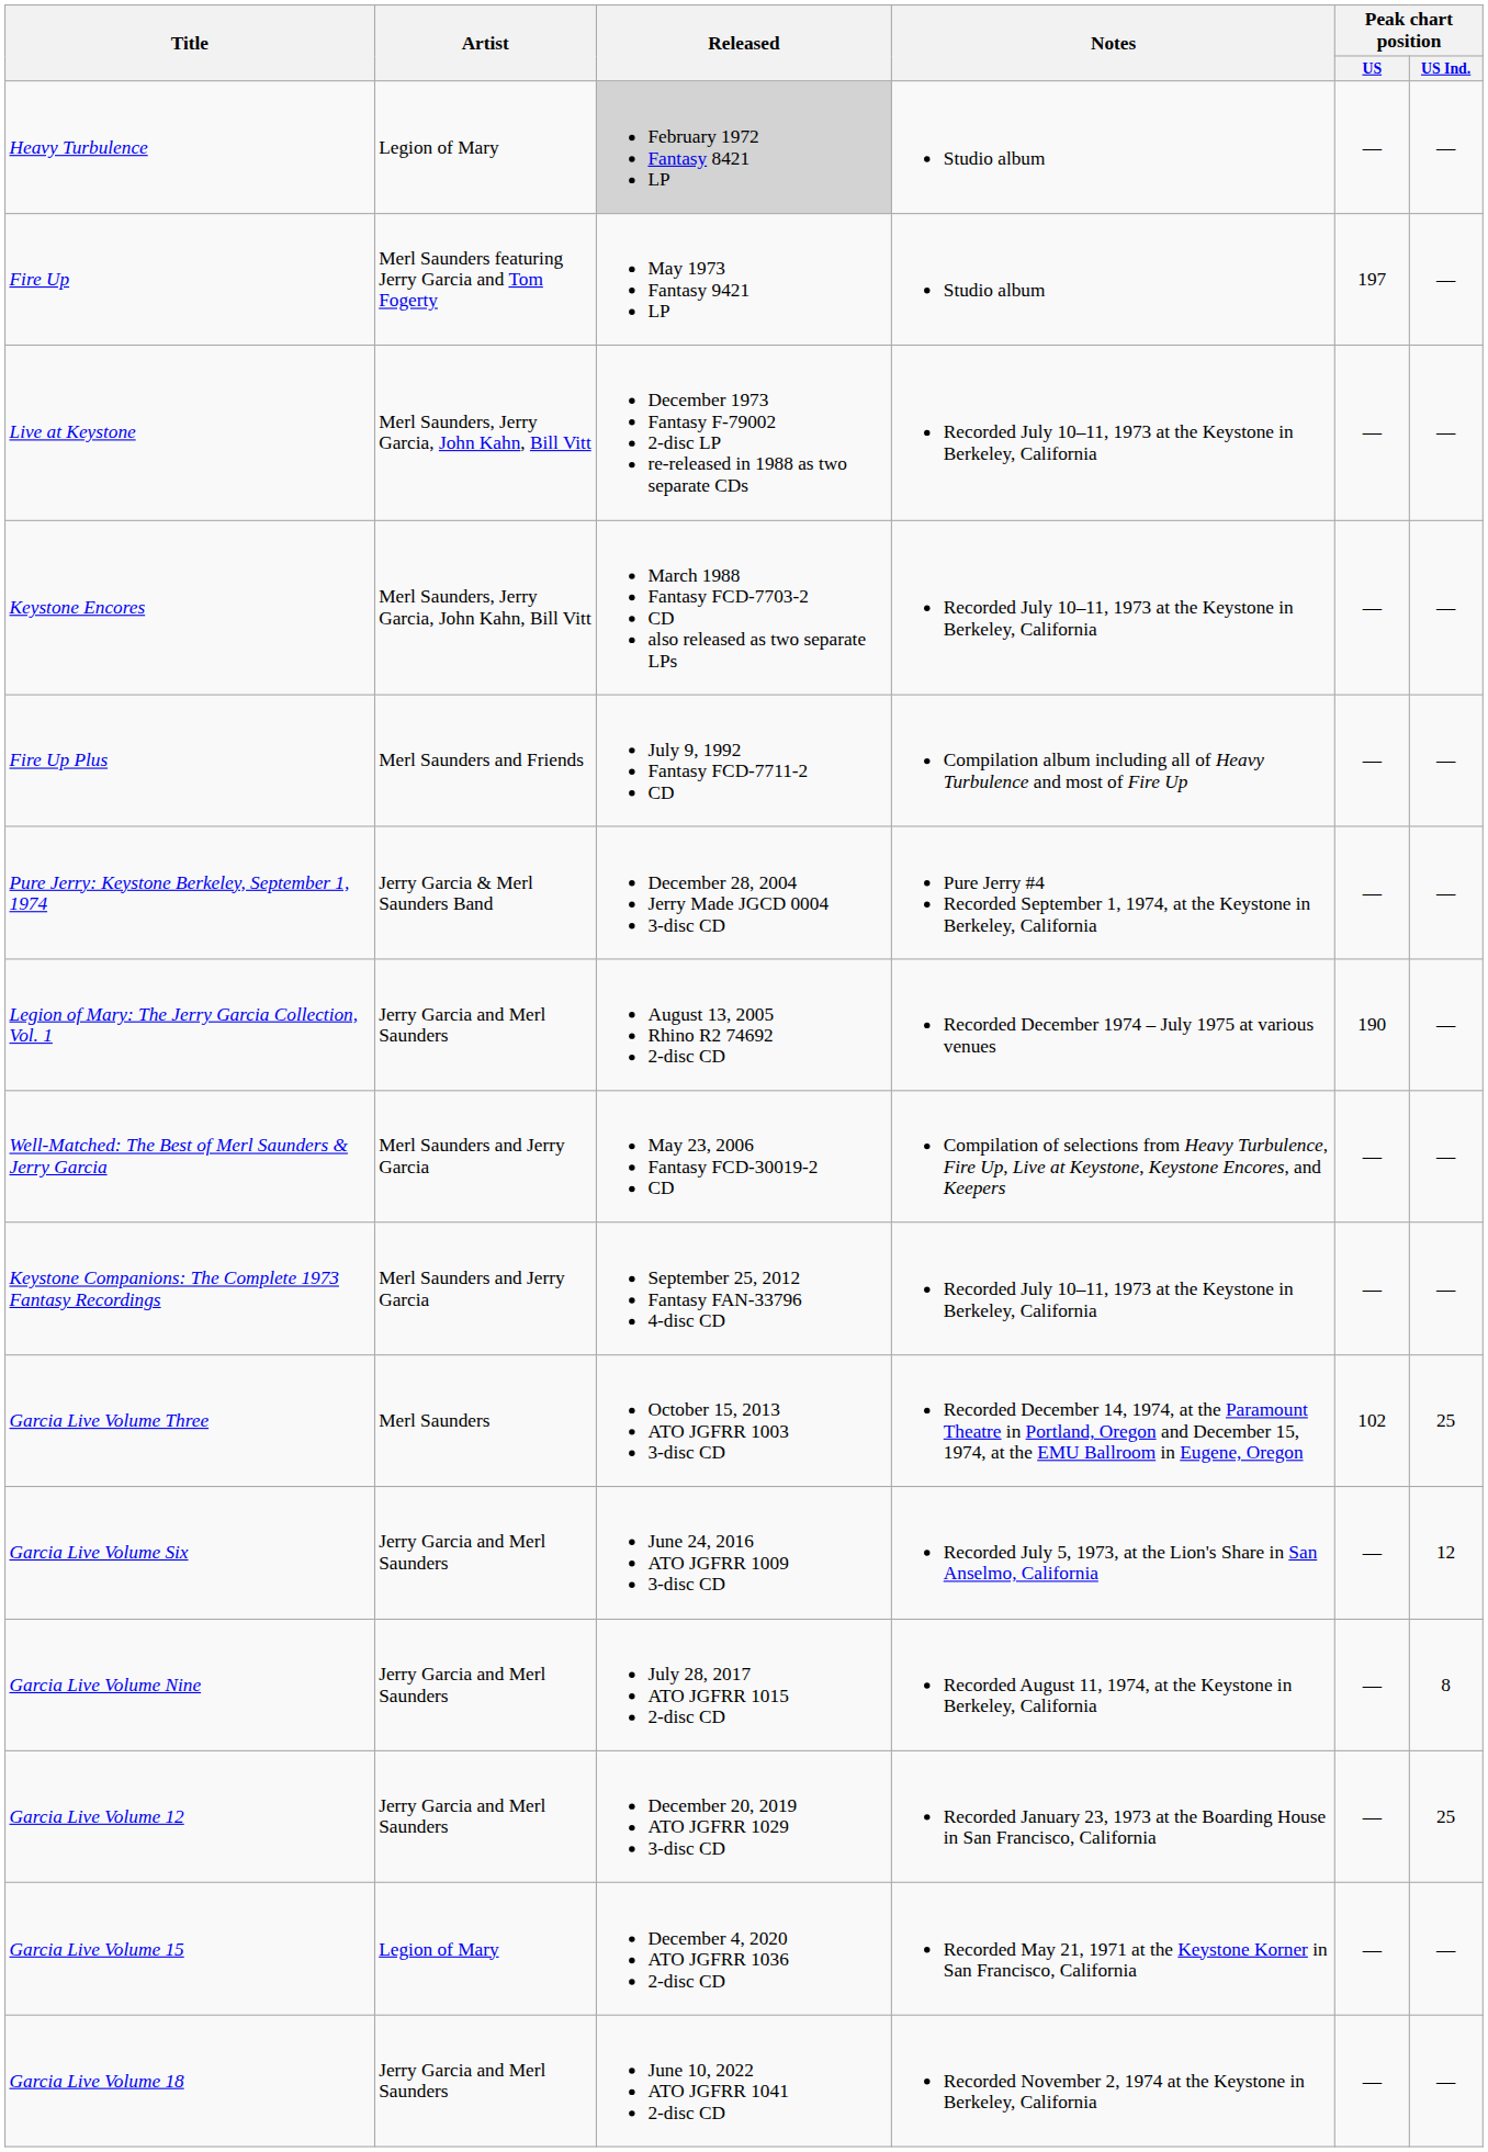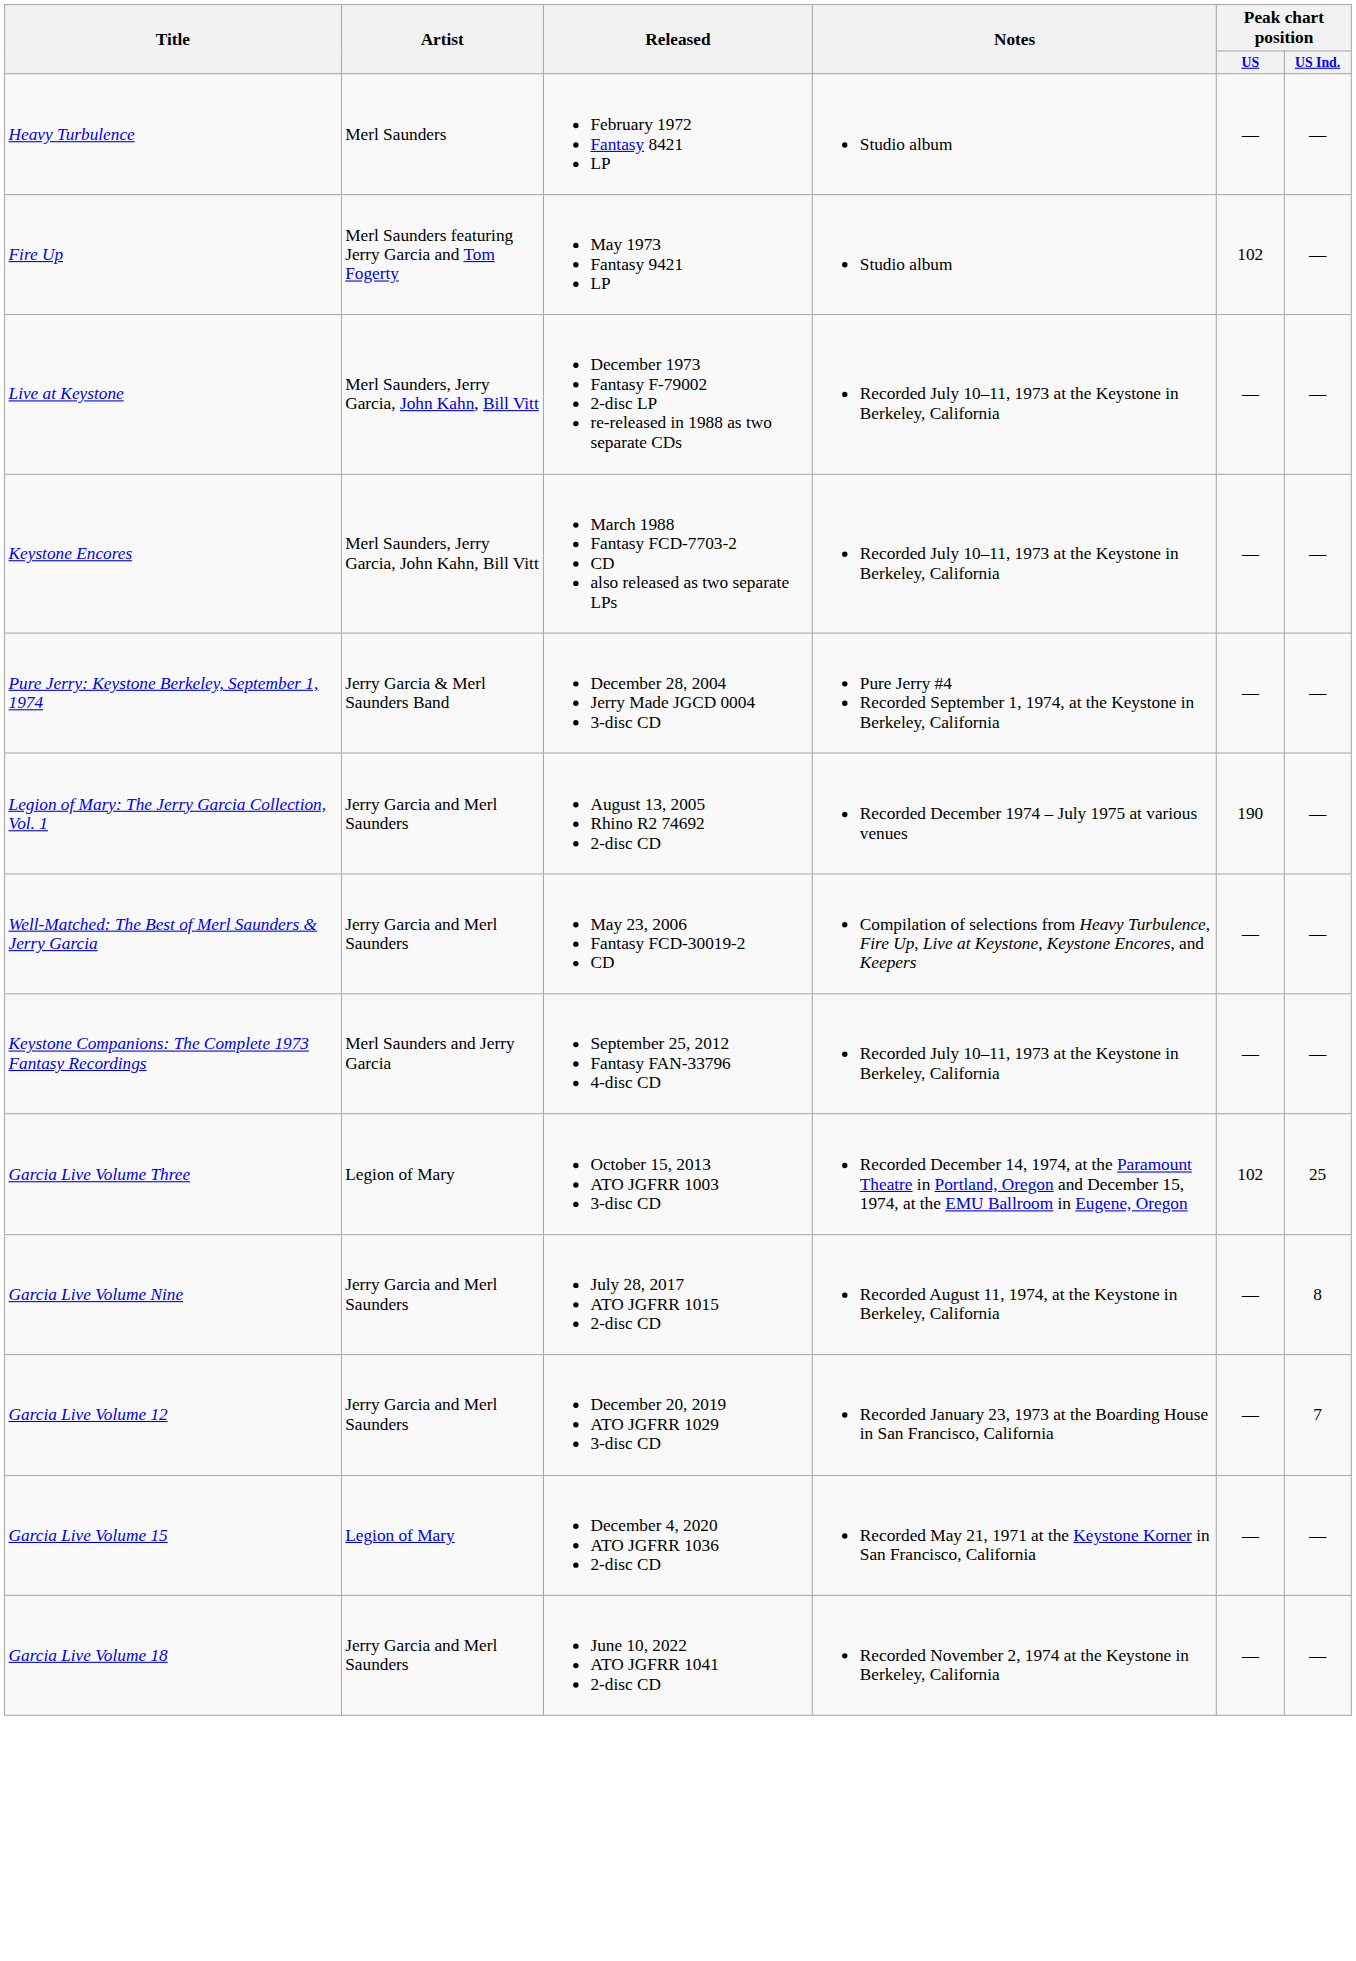Heavy Turbulence | Artist: Legion of Mary -> Merl Saunders
Heavy Turbulence | Released: lightgrey background -> no background
Fire Up | Peak chart position / US: 197 -> 102
- row: Fire Up Plus | Merl Saunders and Friends | July 9, 1992 Fantasy FCD-7711-2 CD | Compilation album including all of Heavy Turbulence and most of Fire Up | — | —
Well-Matched: The Best of Merl Saunders & Jerry Garcia | Artist: Merl Saunders and Jerry Garcia -> Jerry Garcia and Merl Saunders
Garcia Live Volume Three | Artist: Merl Saunders -> Legion of Mary
- row: Garcia Live Volume Six | Jerry Garcia and Merl Saunders | June 24, 2016 ATO JGFRR 1009 3-disc CD | Recorded July 5, 1973, at the Lion's Share in San Anselmo, California | — | 12
Garcia Live Volume 12 | Peak chart position / US Ind.: 25 -> 7
